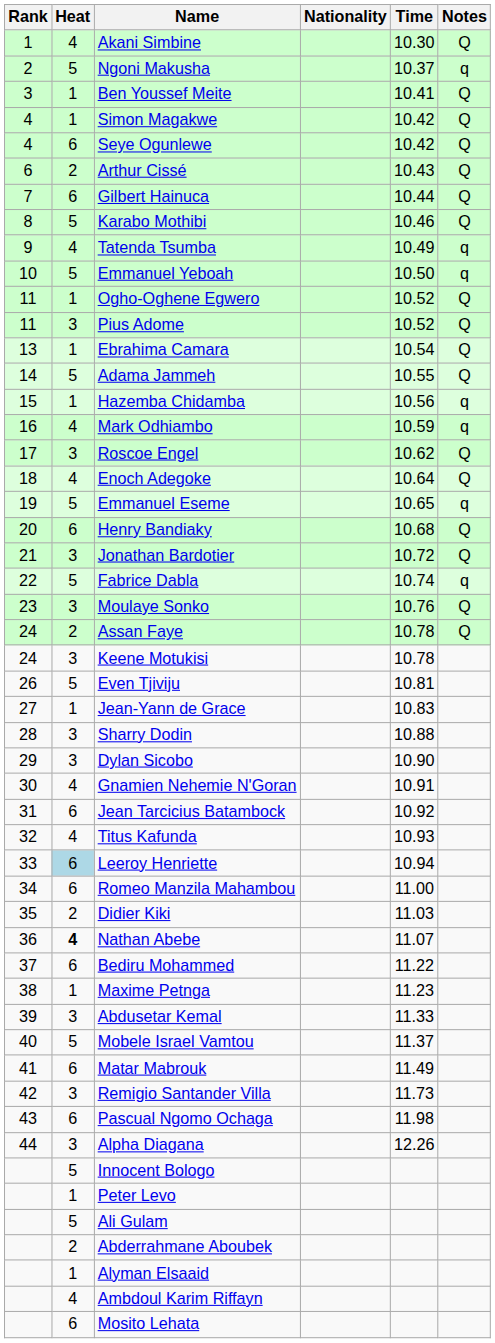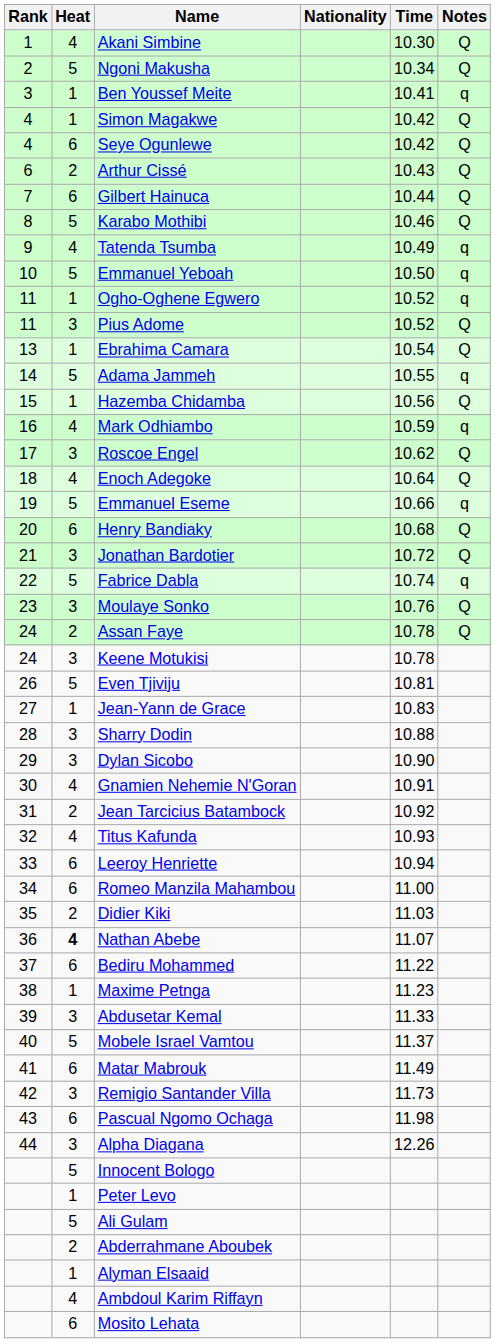Ngoni Makusha | Time: 10.37 -> 10.34
Ngoni Makusha | Notes: q -> Q
Ben Youssef Meite | Notes: Q -> q
Ogho-Oghene Egwero | Notes: Q -> q
Adama Jammeh | Notes: Q -> q
Hazemba Chidamba | Notes: q -> Q
Emmanuel Eseme | Time: 10.65 -> 10.66
Jean Tarcicius Batambock | Heat: 6 -> 2
Leeroy Henriette | Heat: lightblue background -> no background
